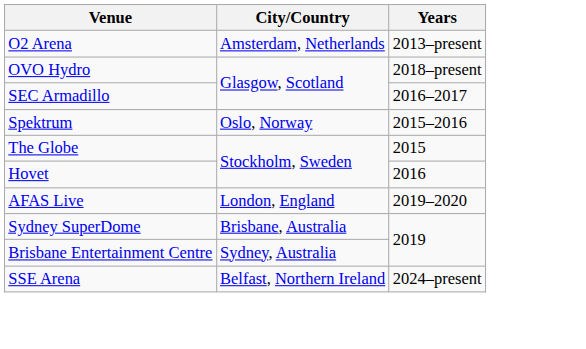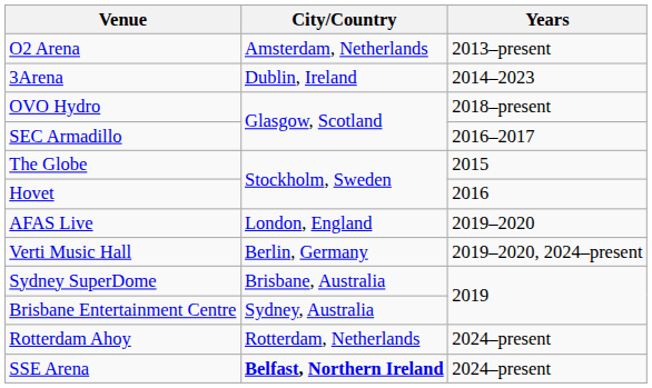+ row: 3Arena | Dublin, Ireland | 2014–2023
- row: Spektrum | Oslo, Norway | 2015–2016
+ row: Verti Music Hall | Berlin, Germany | 2019–2020, 2024–present
+ row: Rotterdam Ahoy | Rotterdam, Netherlands | 2024–present
SSE Arena | City/Country: normal -> bold
